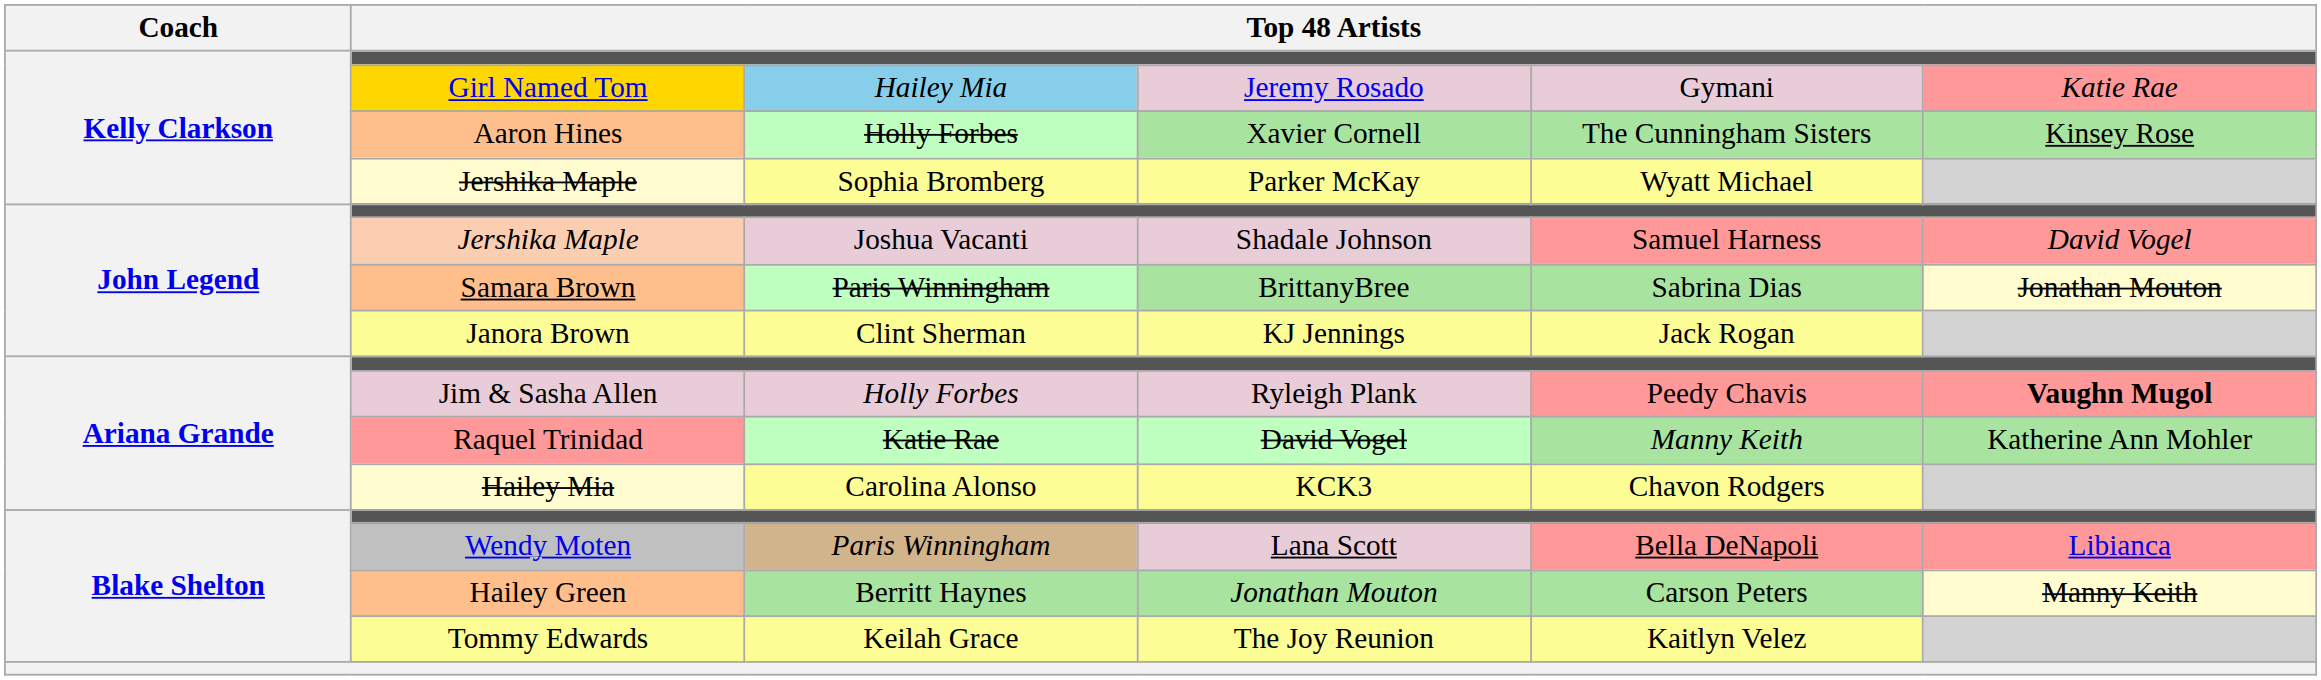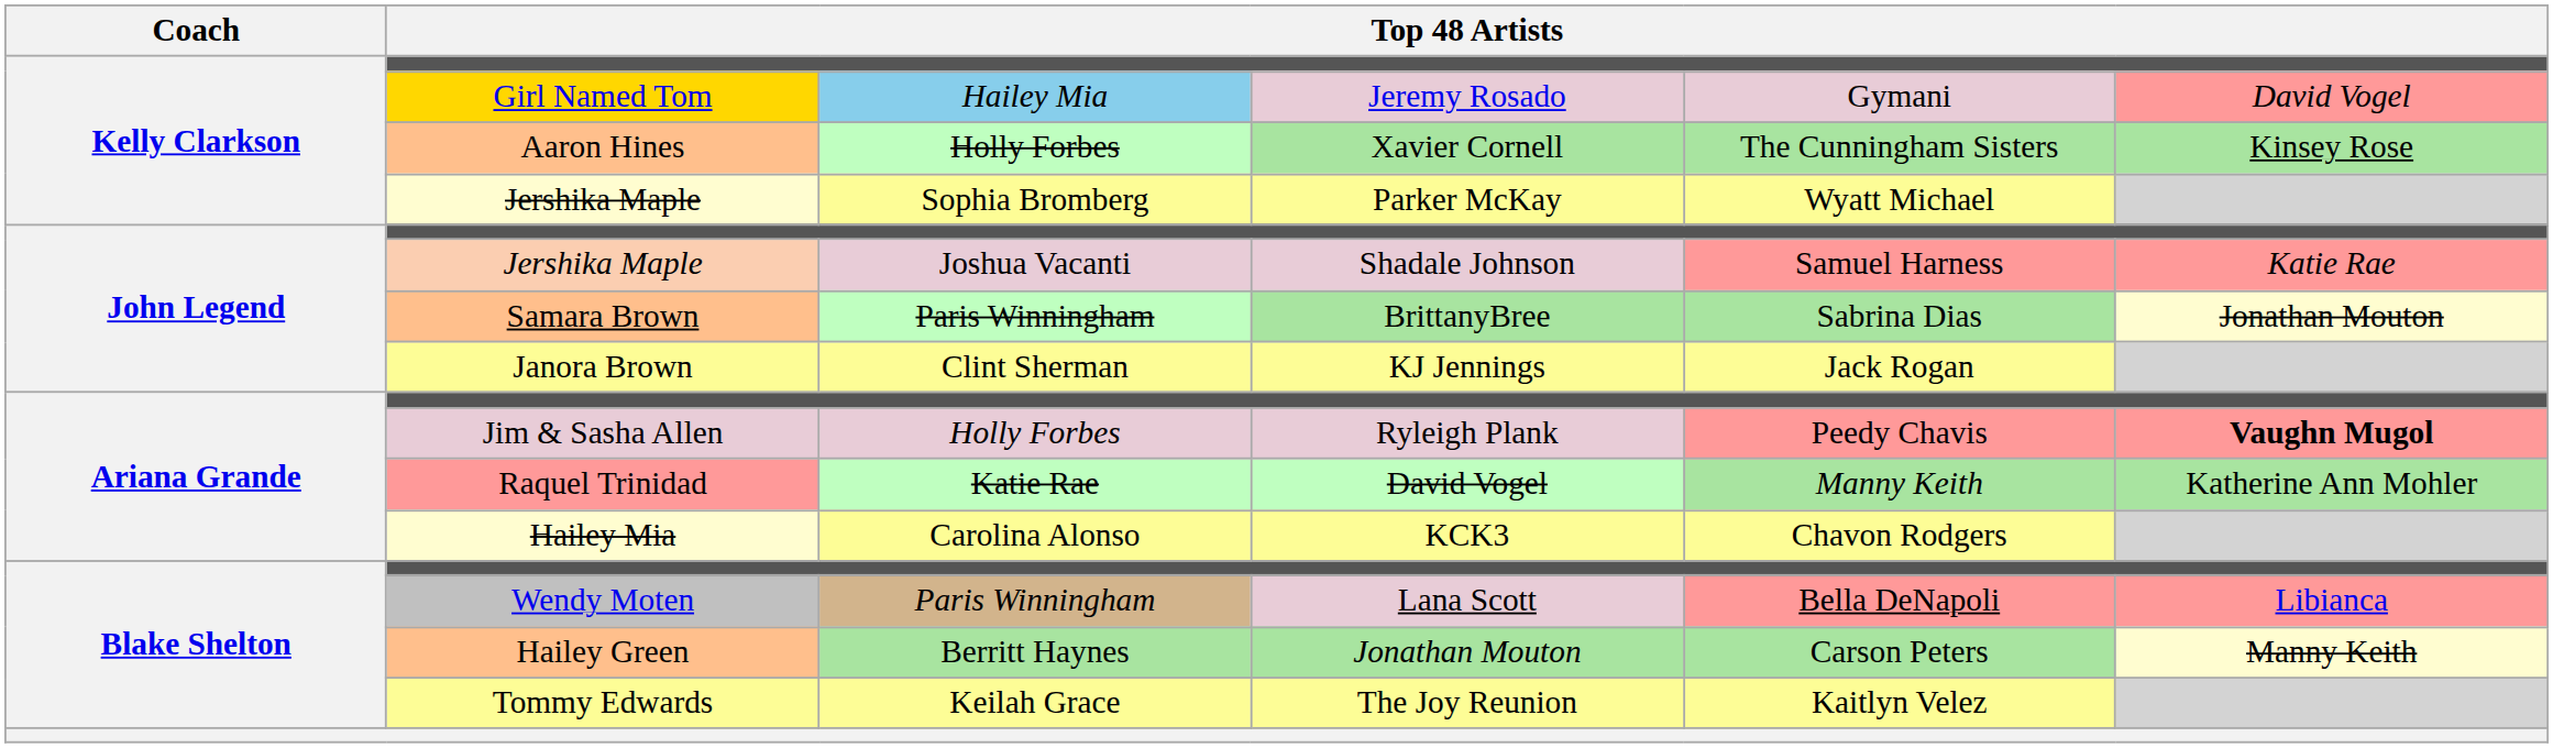Jeremy Rosado | column 6: Katie Rae -> David Vogel
Shadale Johnson | column 6: David Vogel -> Katie Rae
